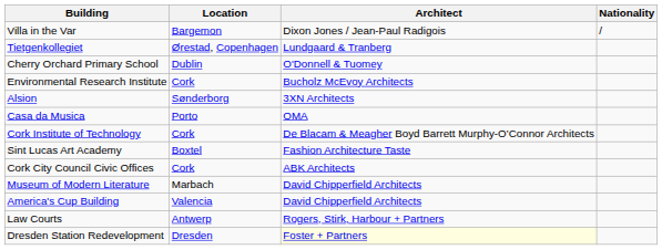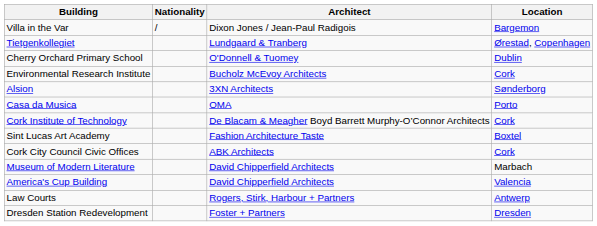columns swapped: Location <-> Nationality
Dresden Station Redevelopment | Architect: lightyellow background -> no background
